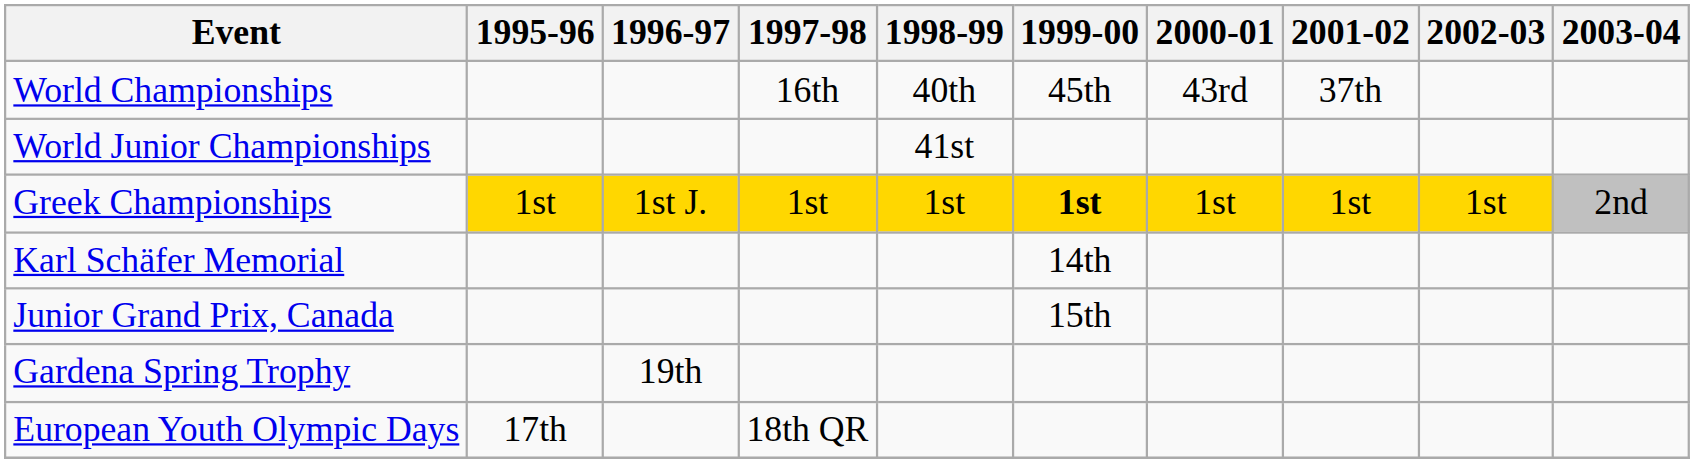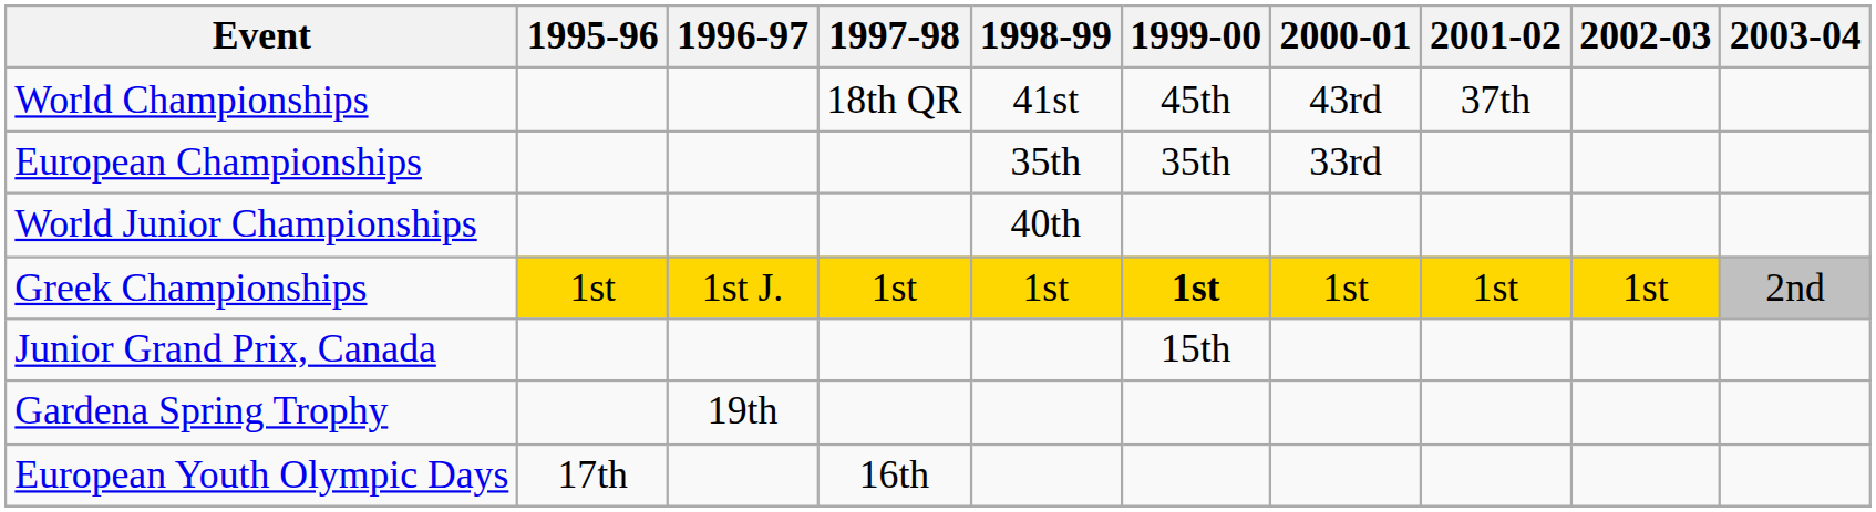World Championships | 1997-98: 16th -> 18th QR
World Championships | 1998-99: 40th -> 41st
+ row: European Championships | 35th | 35th | 33rd
World Junior Championships | 1998-99: 41st -> 40th
- row: Karl Schäfer Memorial | 14th
European Youth Olympic Days | 1997-98: 18th QR -> 16th
